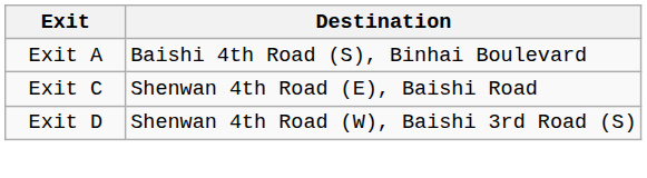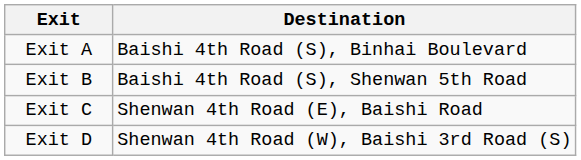+ row: Exit B | Baishi 4th Road (S), Shenwan 5th Road
